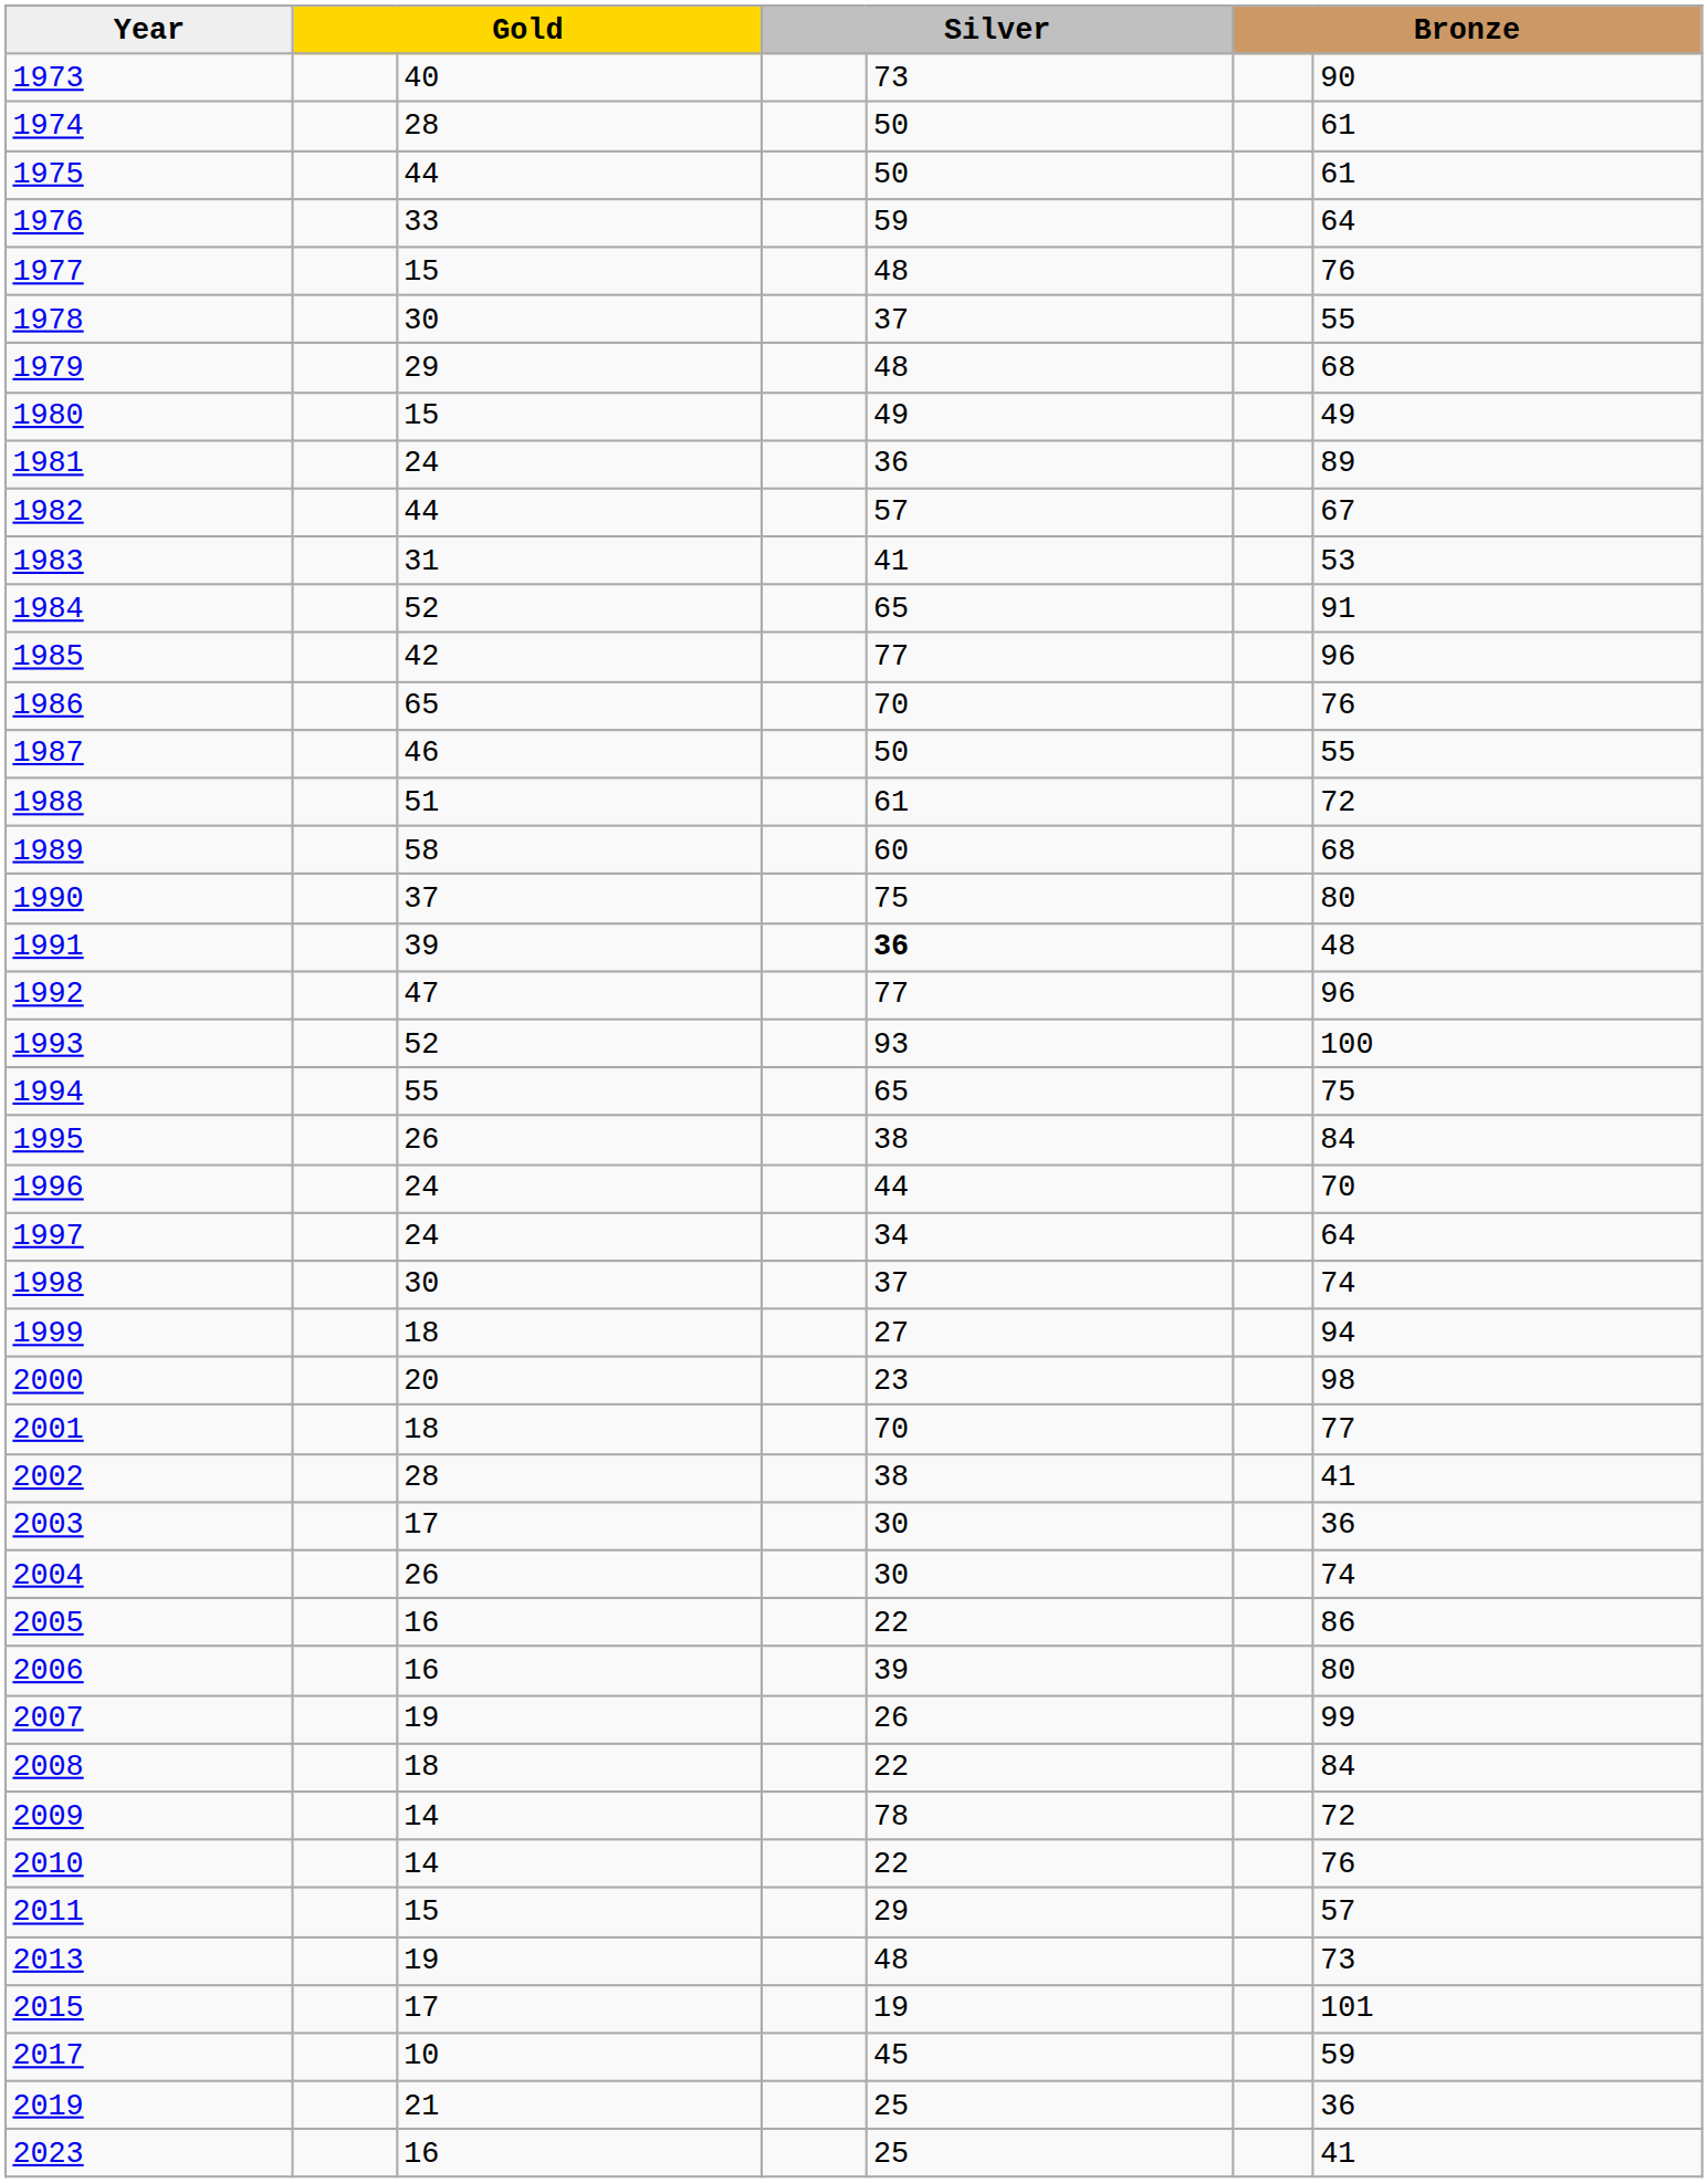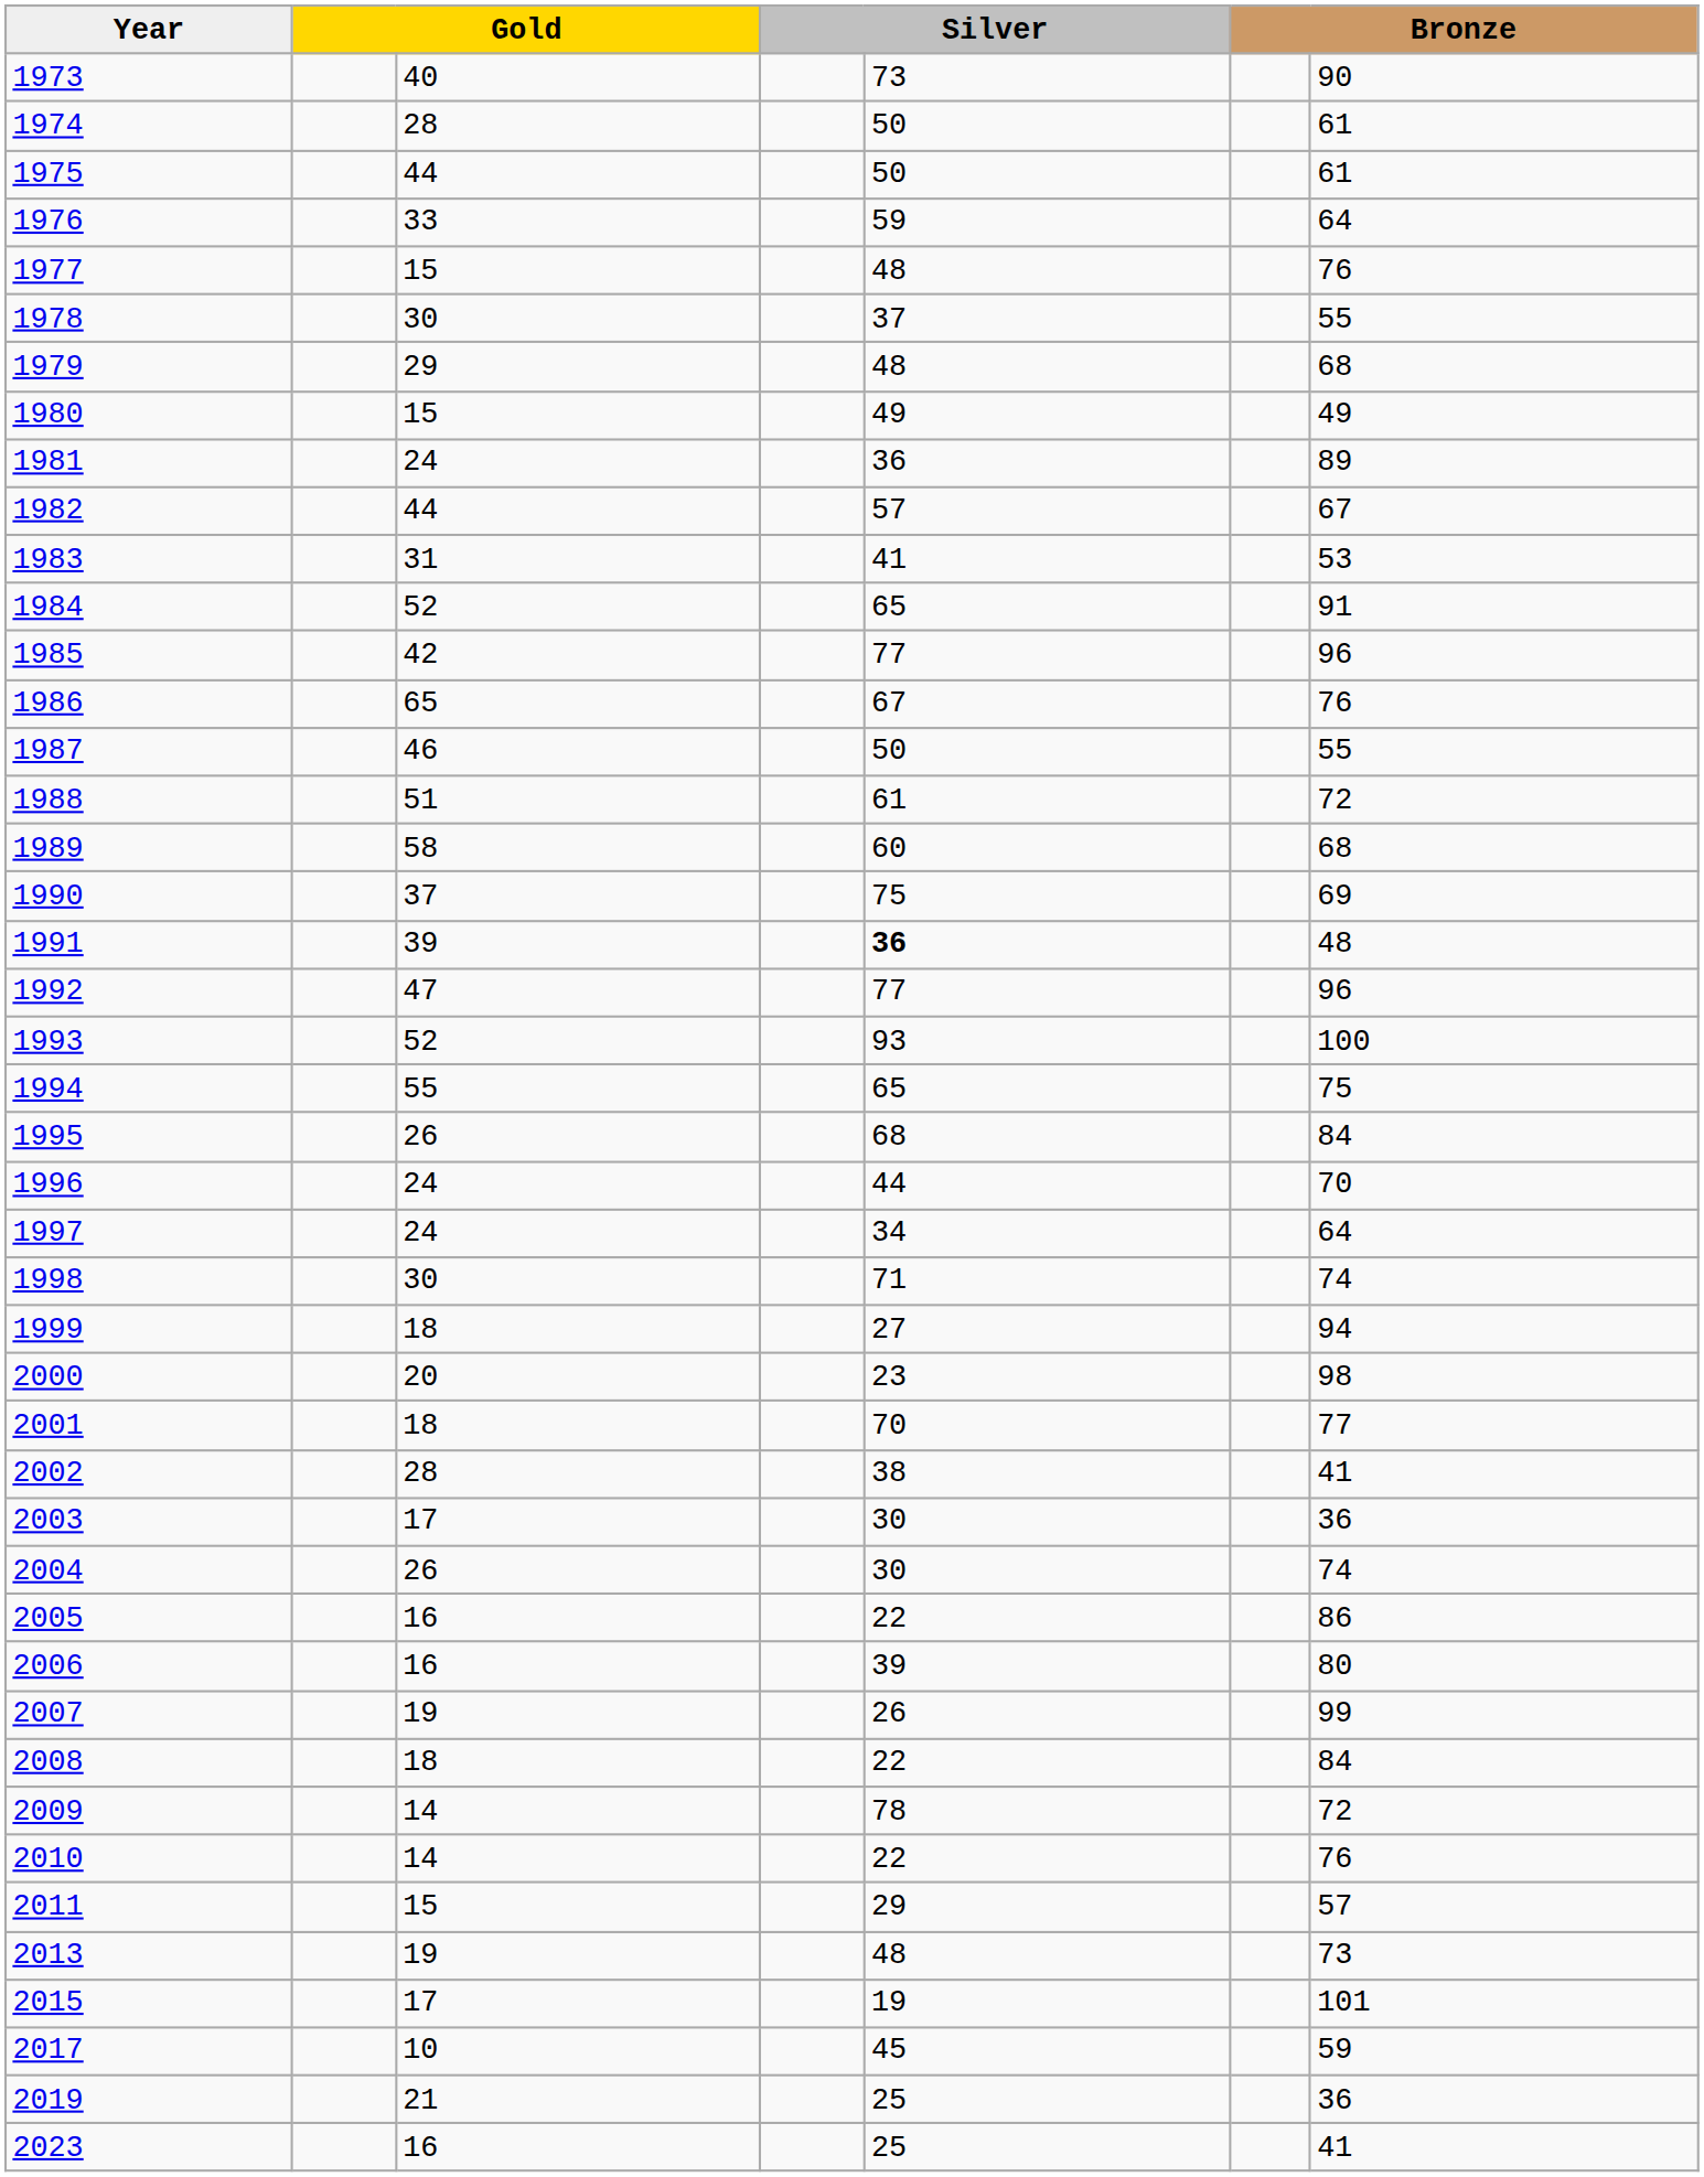1986 | column 5: 70 -> 67
1990 | column 7: 80 -> 69
1995 | column 5: 38 -> 68
1998 | column 5: 37 -> 71
